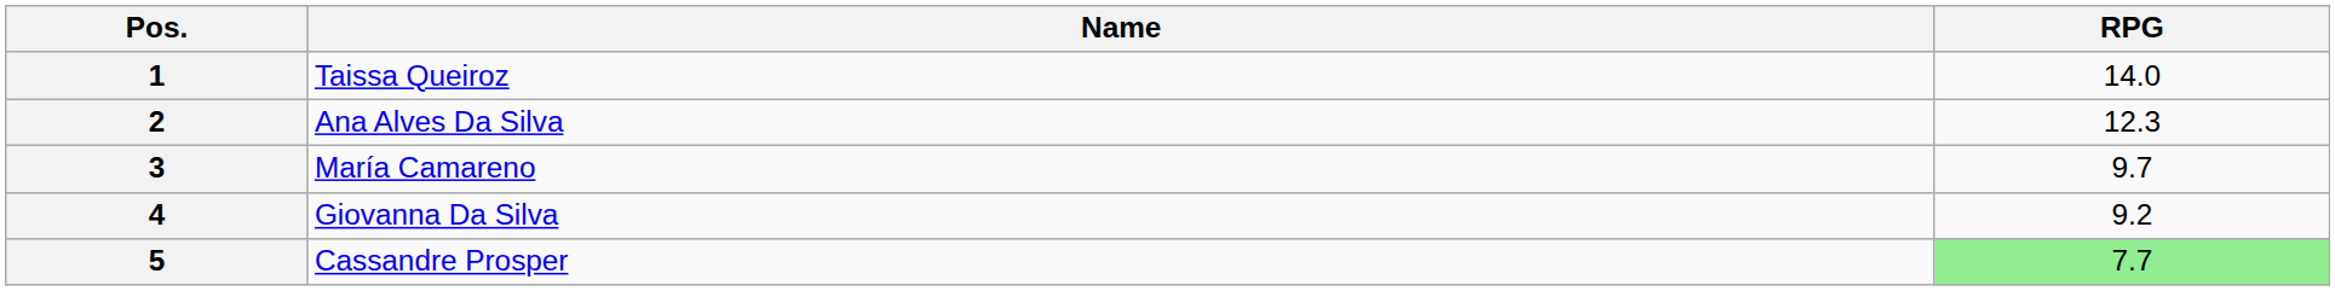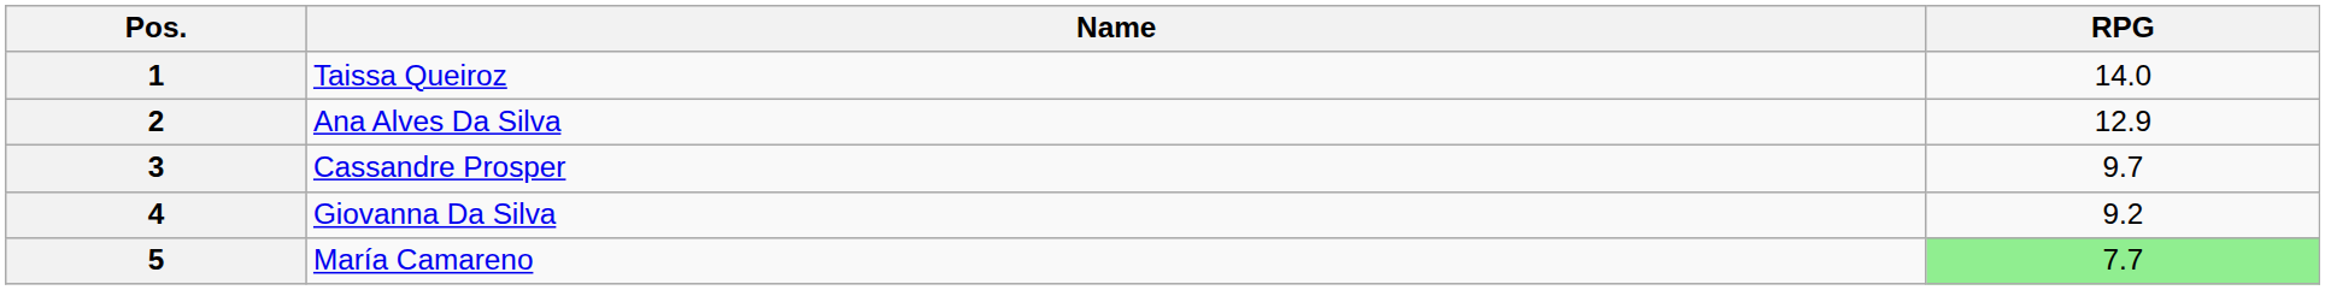2 | RPG: 12.3 -> 12.9
3 | Name: María Camareno -> Cassandre Prosper
5 | Name: Cassandre Prosper -> María Camareno
